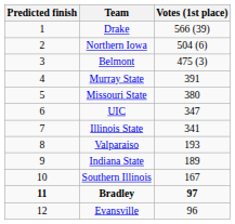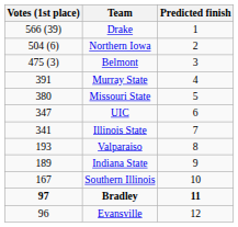columns swapped: Predicted finish <-> Votes (1st place)
